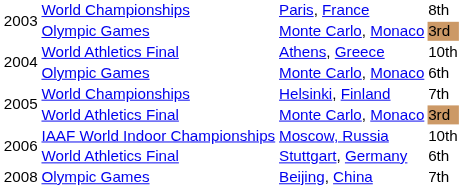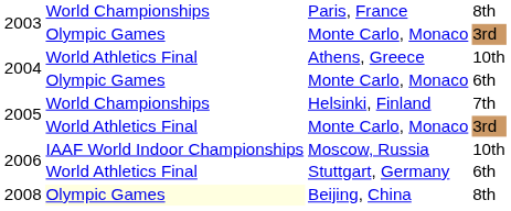Beijing, China | column 2: no background -> lightyellow background
Beijing, China | column 4: 7th -> 8th
